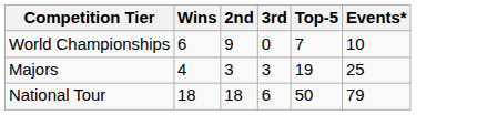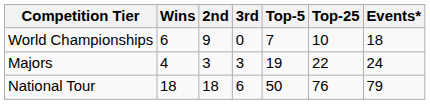+ column: Top-25 | 10 | 22 | 76
World Championships | Events*: 10 -> 18
Majors | Events*: 25 -> 24
